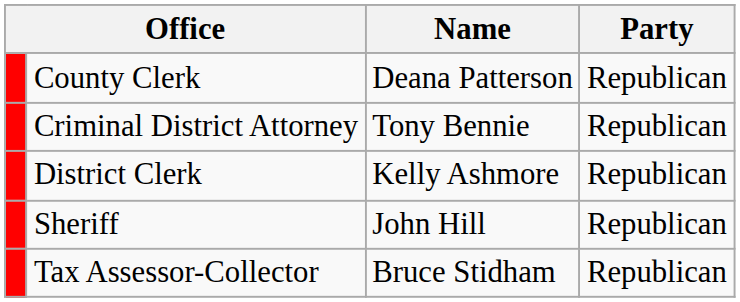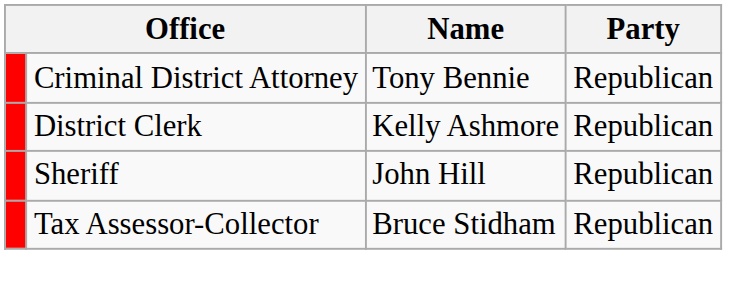- row: County Clerk | Deana Patterson | Republican
